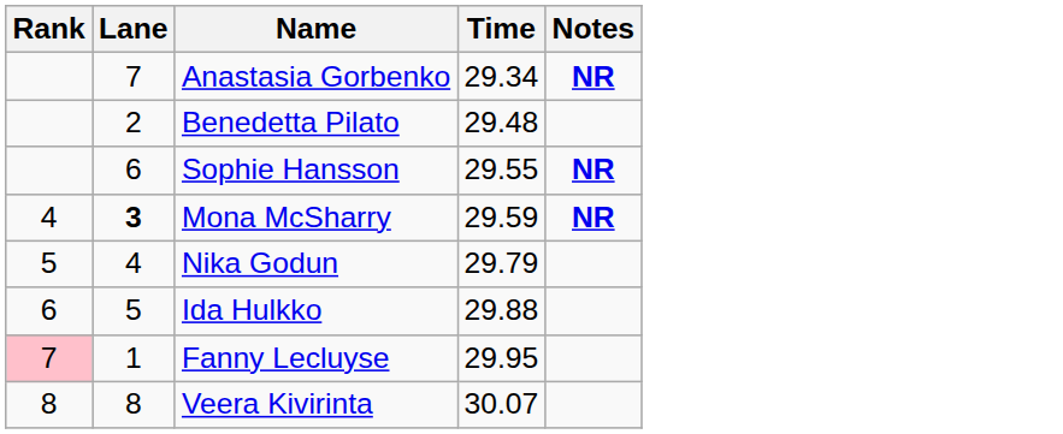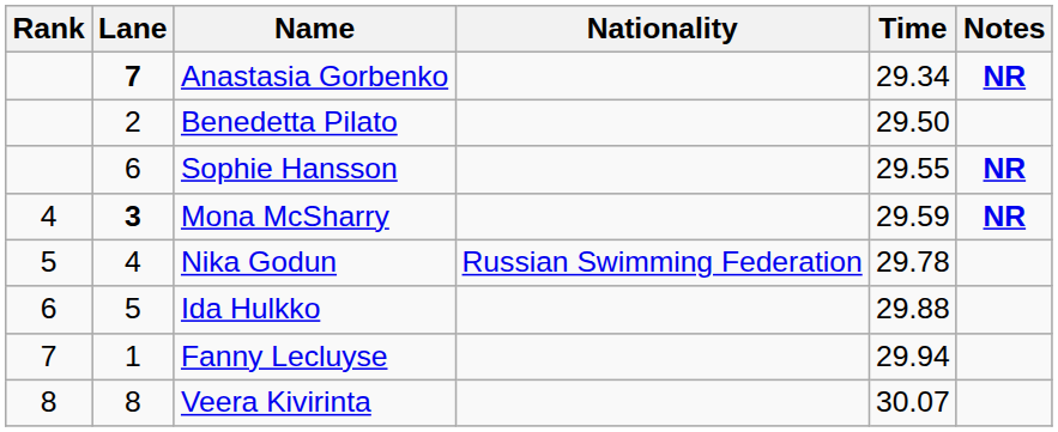+ column: Nationality | Russian Swimming Federation
Anastasia Gorbenko | Lane: normal -> bold
Benedetta Pilato | Time: 29.48 -> 29.50
Nika Godun | Time: 29.79 -> 29.78
Fanny Lecluyse | Rank: pink background -> no background
Fanny Lecluyse | Time: 29.95 -> 29.94
